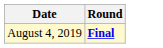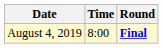+ column: Time | 8:00
